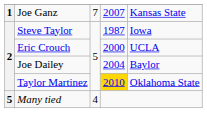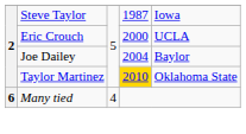- row: 1 | Joe Ganz | 7 | 2007 | Kansas State
Many tied | column 1: 5 -> 6
